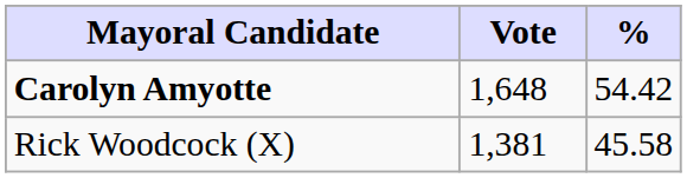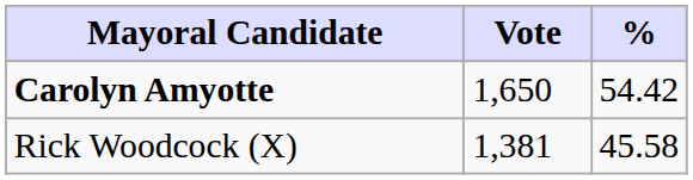Carolyn Amyotte | Vote: 1,648 -> 1,650
